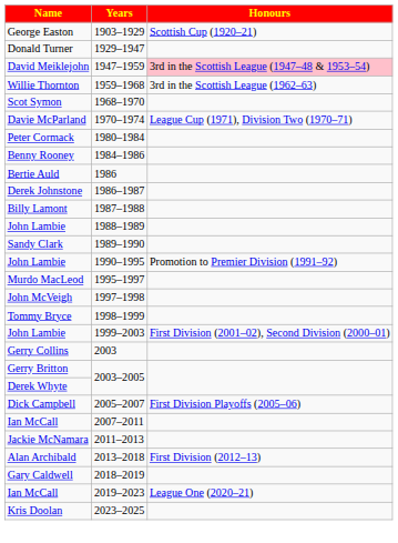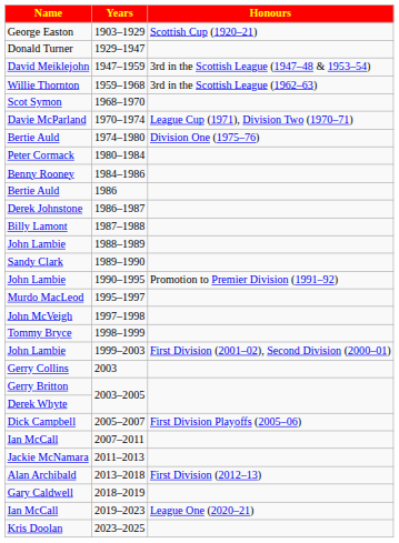1947–1959 | Honours: pink background -> no background
+ row: Bertie Auld | 1974–1980 | Division One (1975–76)
